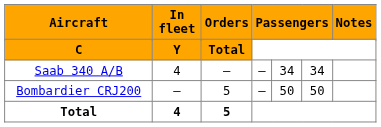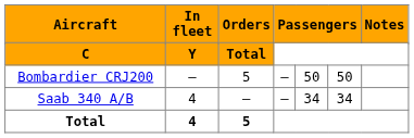rows swapped: Bombardier CRJ200 <-> Saab 340 A/B
